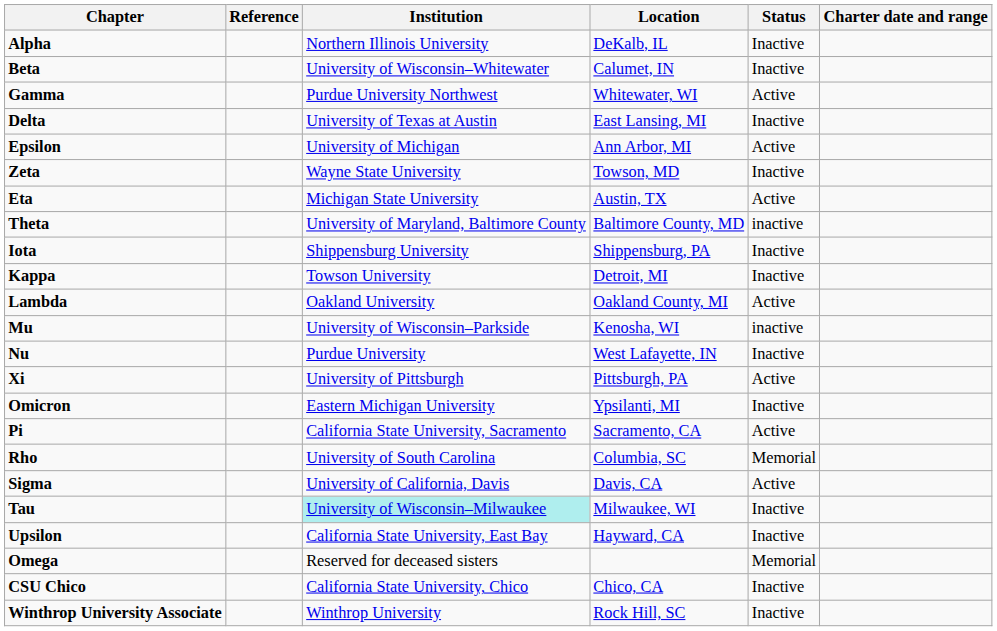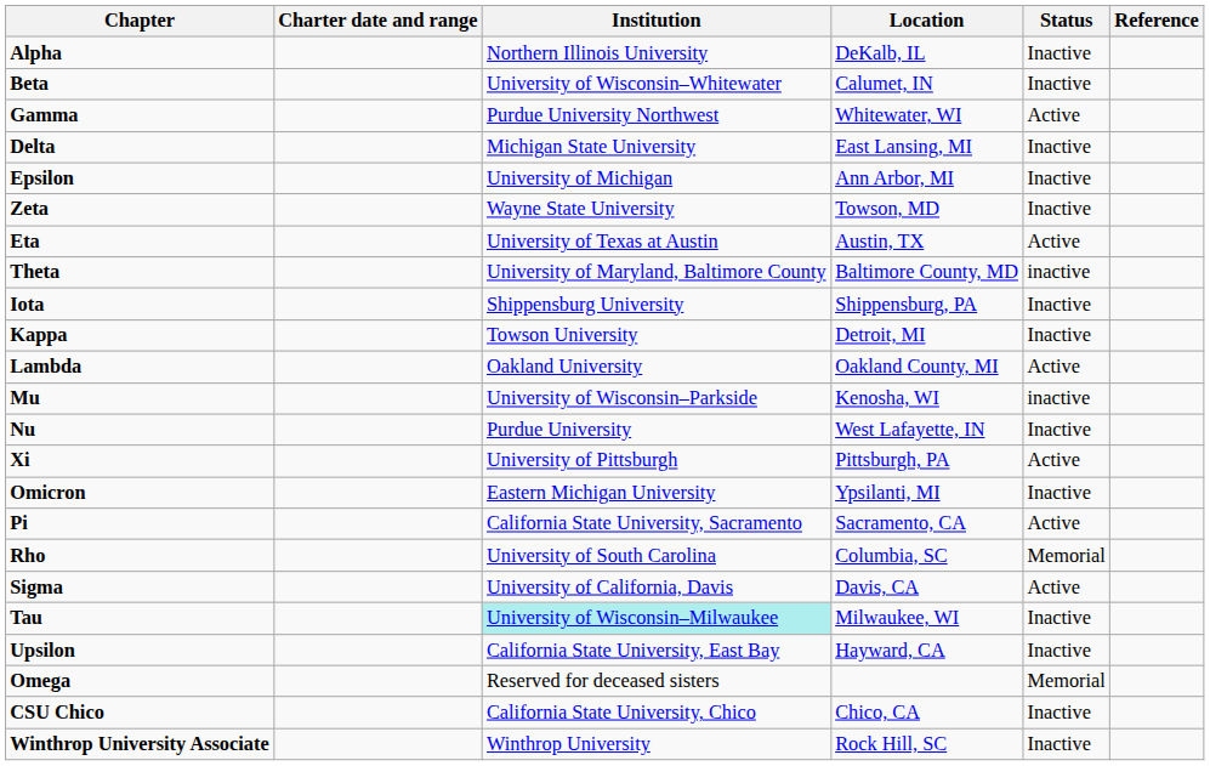columns swapped: Charter date and range <-> Reference
Delta | Institution: University of Texas at Austin -> Michigan State University
Epsilon | Status: Active -> Inactive
Eta | Institution: Michigan State University -> University of Texas at Austin
